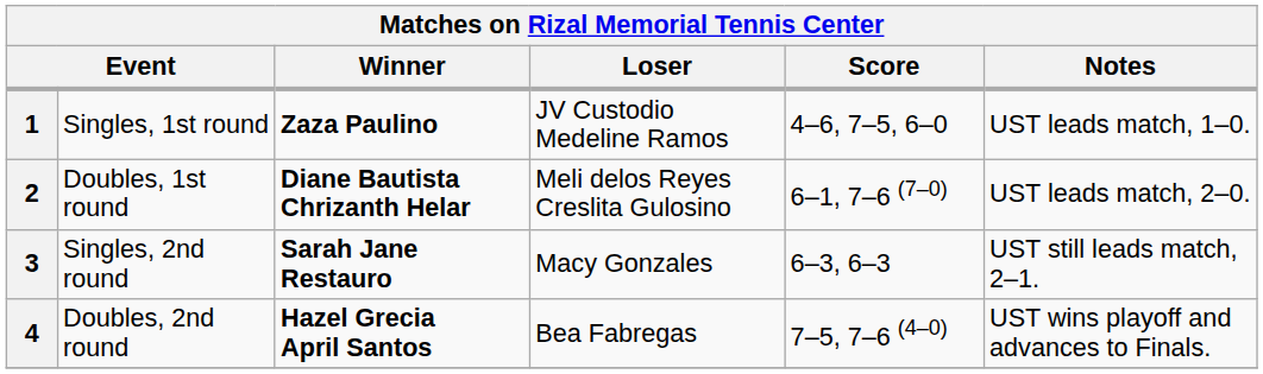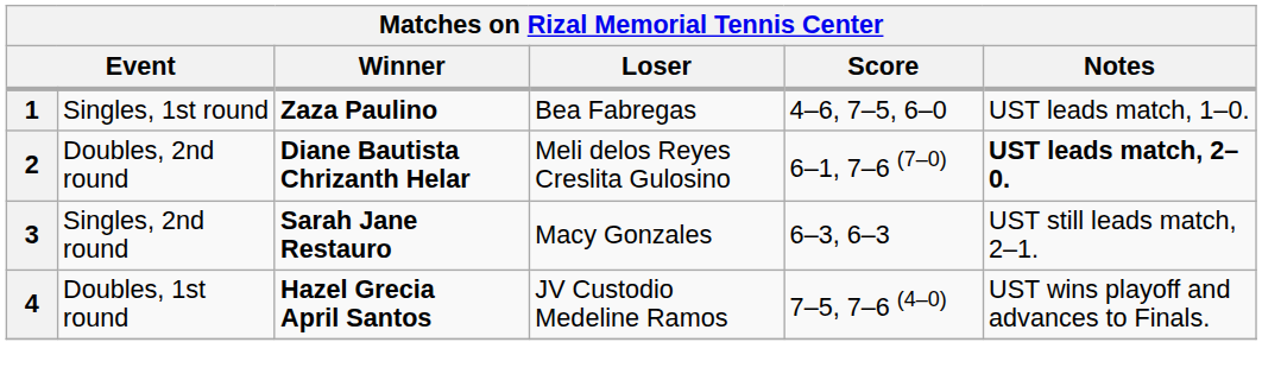1 | Loser: JV Custodio Medeline Ramos -> Bea Fabregas
2 | column 2: Doubles, 1st round -> Doubles, 2nd round
2 | Notes: normal -> bold
4 | column 2: Doubles, 2nd round -> Doubles, 1st round
4 | Loser: Bea Fabregas -> JV Custodio Medeline Ramos
